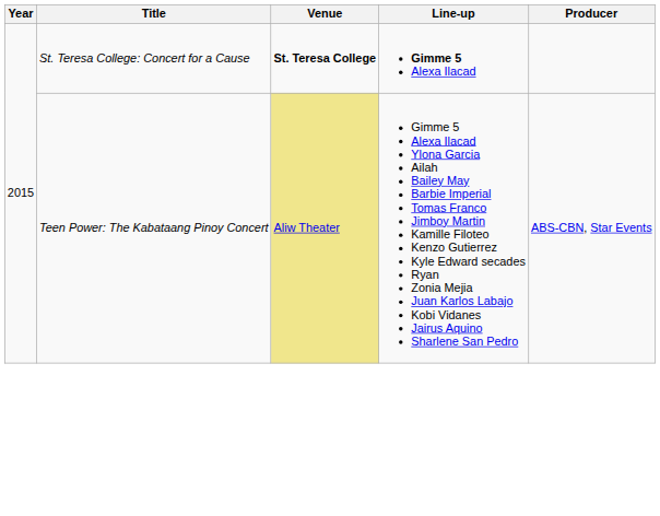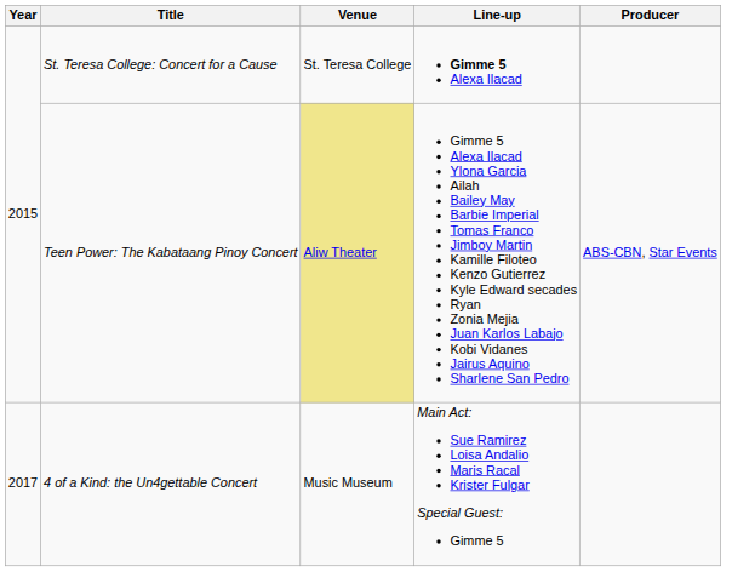St. Teresa College: Concert for a Cause | Venue: bold -> normal
+ row: 2017 | 4 of a Kind: the Un4gettable Concert | Music Museum | Main Act: Sue Ramirez Loisa Andalio Maris Racal Krister Fulgar Special Guest: Gimme 5
